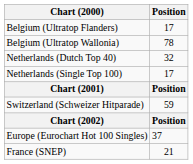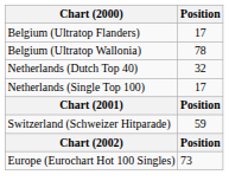Europe (Eurochart Hot 100 Singles) | Position: 37 -> 73
- row: France (SNEP) | 21
